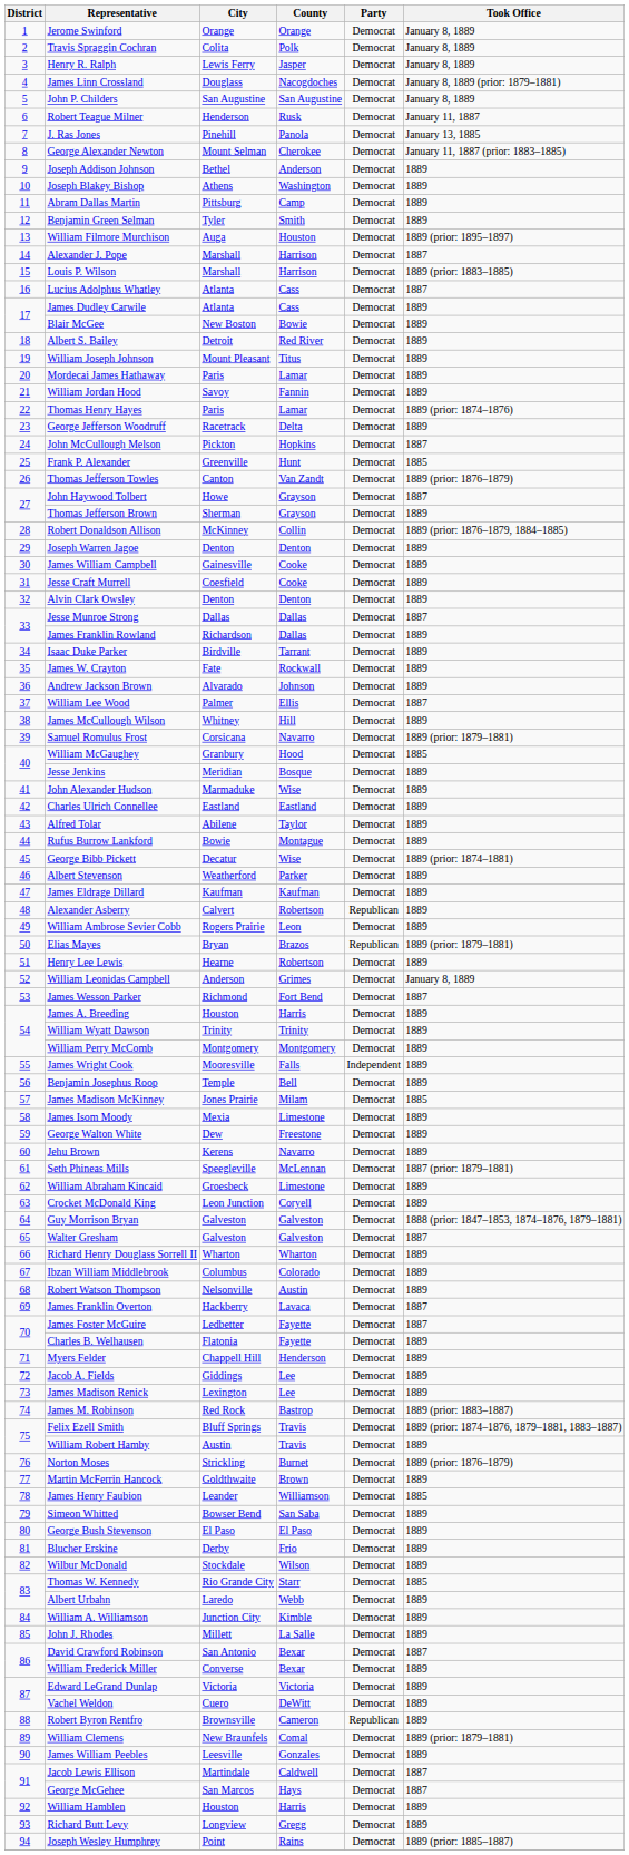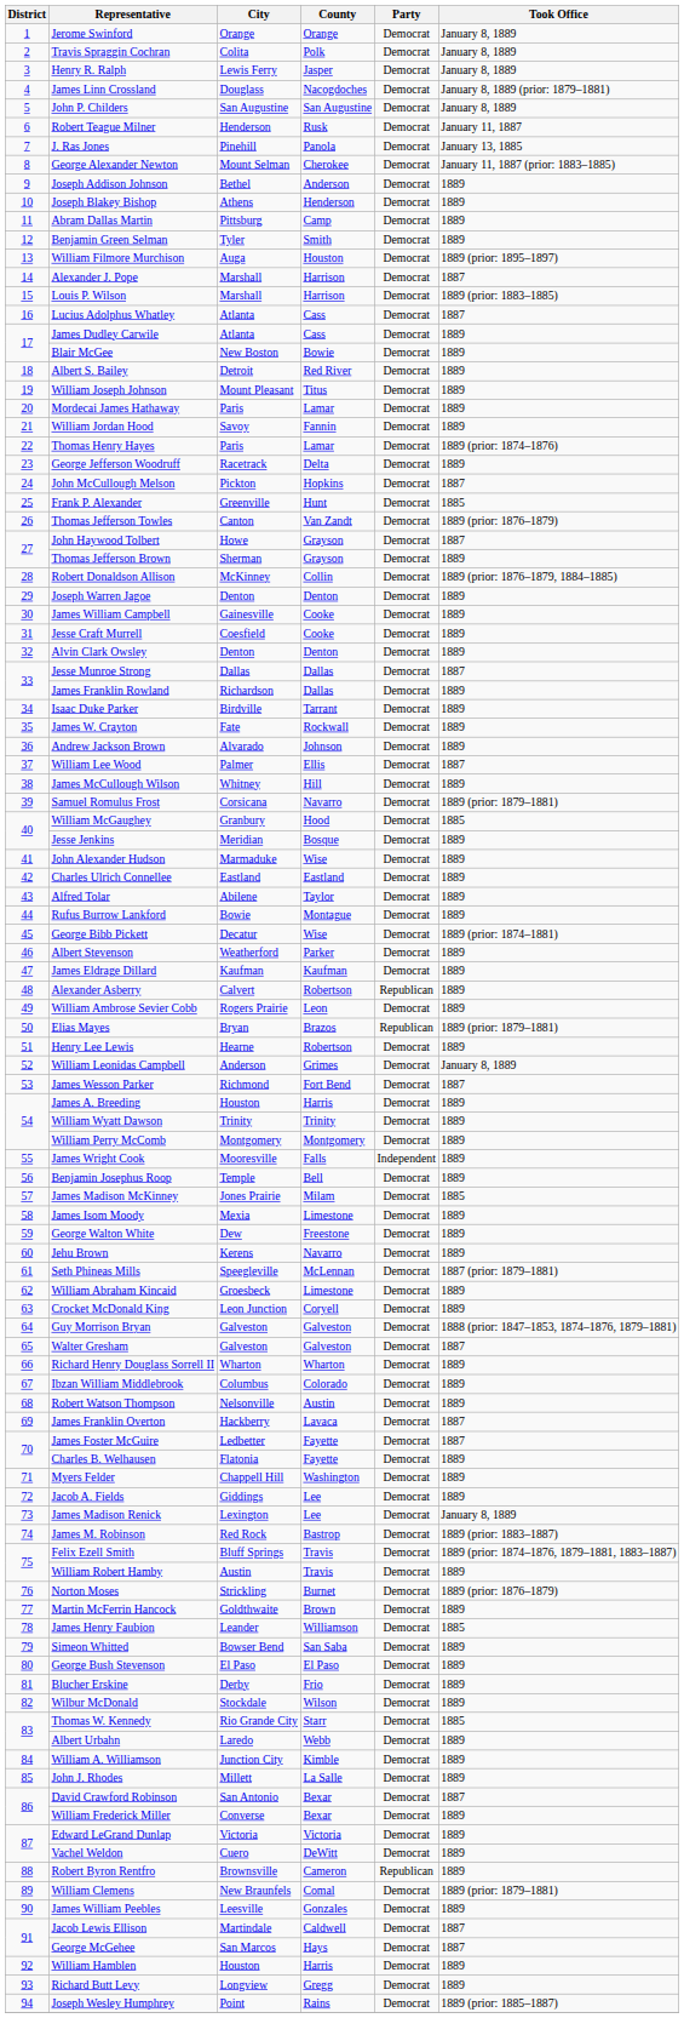Joseph Blakey Bishop | County: Washington -> Henderson
Myers Felder | County: Henderson -> Washington
James Madison Renick | Took Office: 1889 -> January 8, 1889
